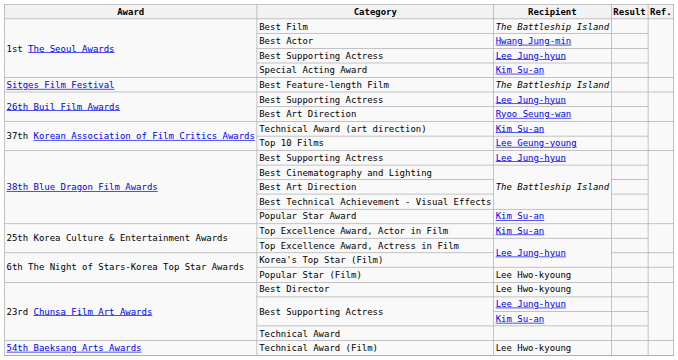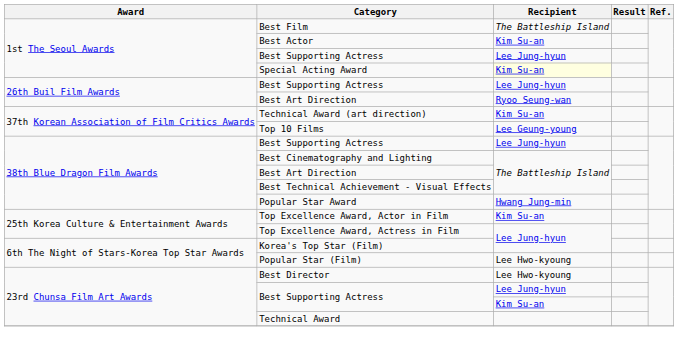Best Actor | Recipient: Hwang Jung-min -> Kim Su-an
Special Acting Award | Recipient: no background -> lightyellow background
- row: Sitges Film Festival | Best Feature-length Film | The Battleship Island
Popular Star Award | Recipient: Kim Su-an -> Hwang Jung-min
- row: 54th Baeksang Arts Awards | Technical Award (Film) | Lee Hwo-kyoung
